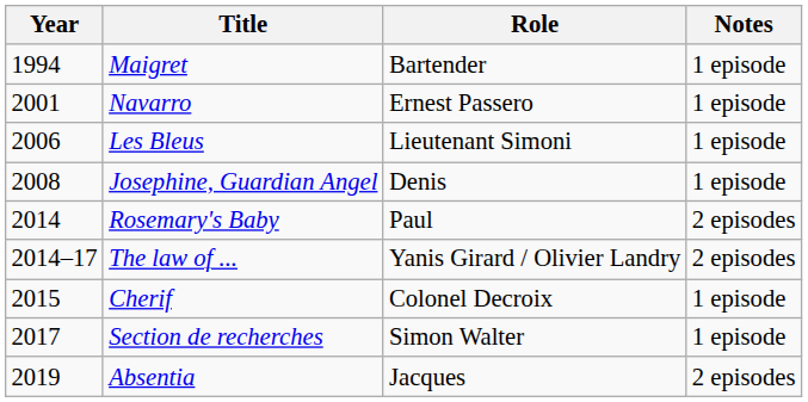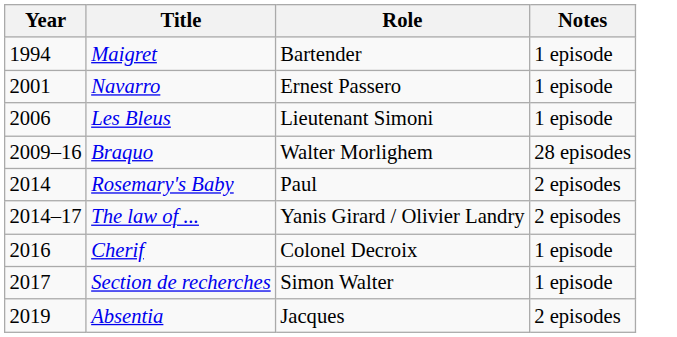- row: 2008 | Josephine, Guardian Angel | Denis | 1 episode
+ row: 2009–16 | Braquo | Walter Morlighem | 28 episodes
Cherif | Year: 2015 -> 2016
